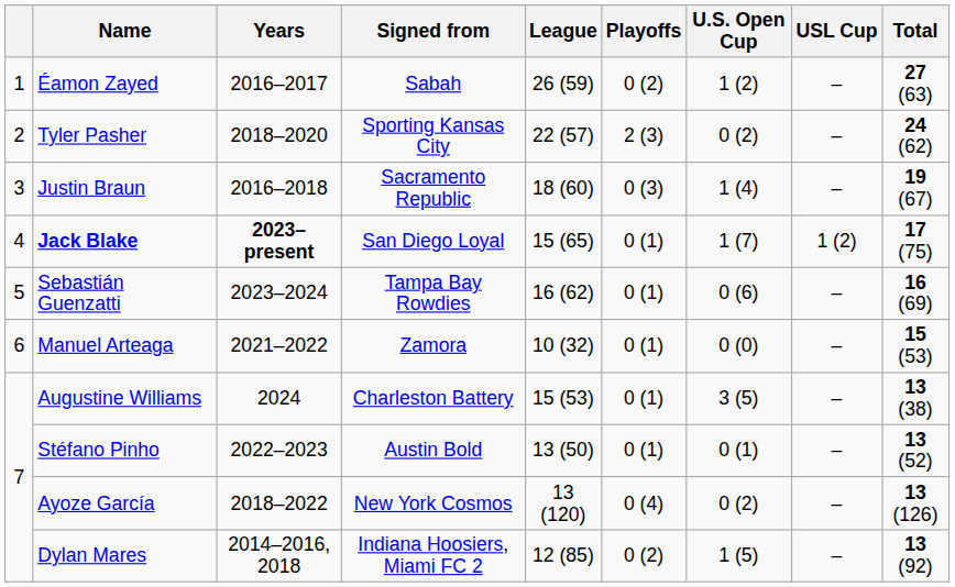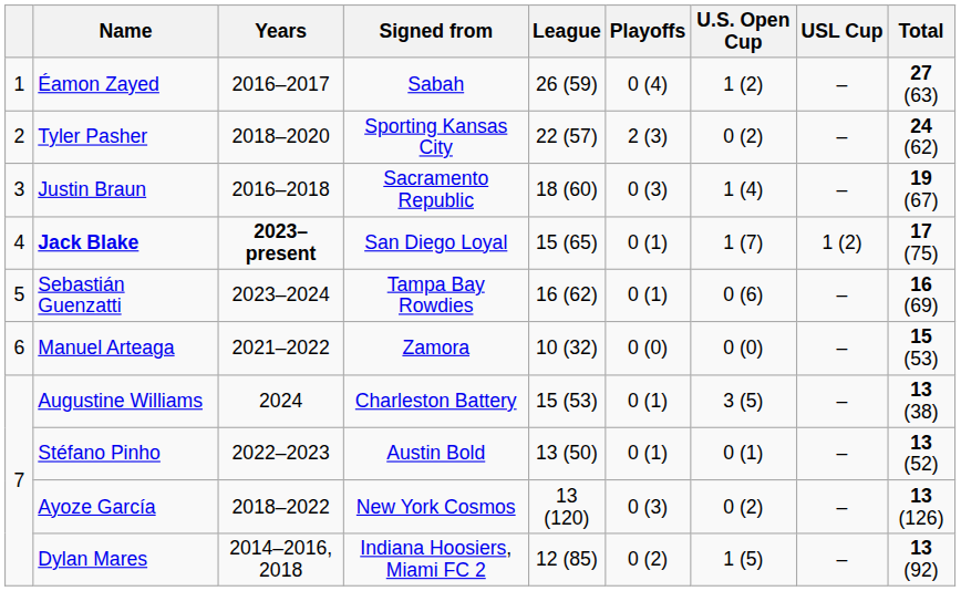Éamon Zayed | Playoffs: 0 (2) -> 0 (4)
Manuel Arteaga | Playoffs: 0 (1) -> 0 (0)
Ayoze García | Playoffs: 0 (4) -> 0 (3)
